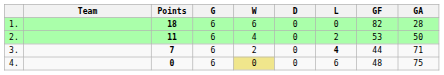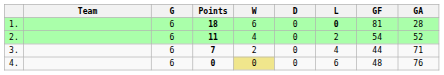columns swapped: Points <-> G
1. | L: normal -> bold
1. | GF: 82 -> 81
2. | GF: 53 -> 54
2. | GA: 50 -> 52
3. | L: bold -> normal
4. | GA: 75 -> 76
